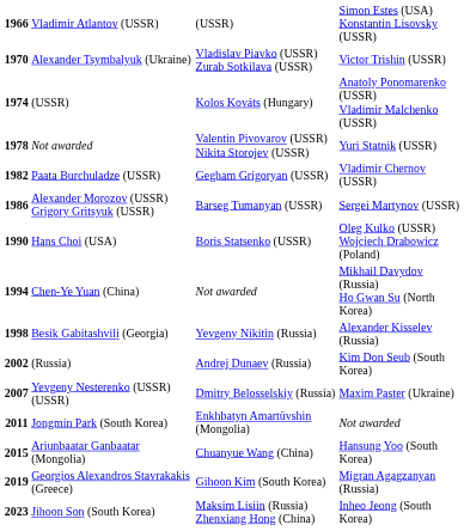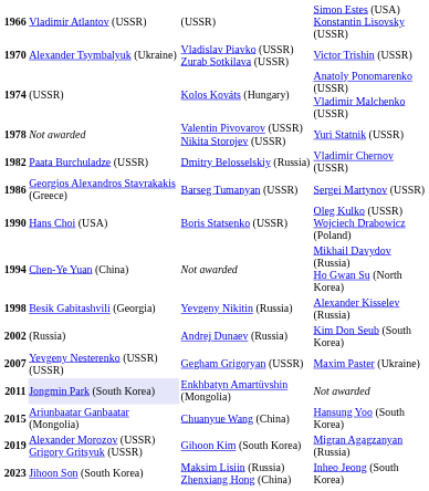1982 | column 3: Gegham Grigoryan (USSR) -> Dmitry Belosselskiy (Russia)
1986 | column 2: Alexander Morozov (USSR) Grigory Gritsyuk (USSR) -> Georgios Alexandros Stavrakakis (Greece)
2007 | column 3: Dmitry Belosselskiy (Russia) -> Gegham Grigoryan (USSR)
2011 | column 2: no background -> lavender background
2019 | column 2: Georgios Alexandros Stavrakakis (Greece) -> Alexander Morozov (USSR) Grigory Gritsyuk (USSR)
